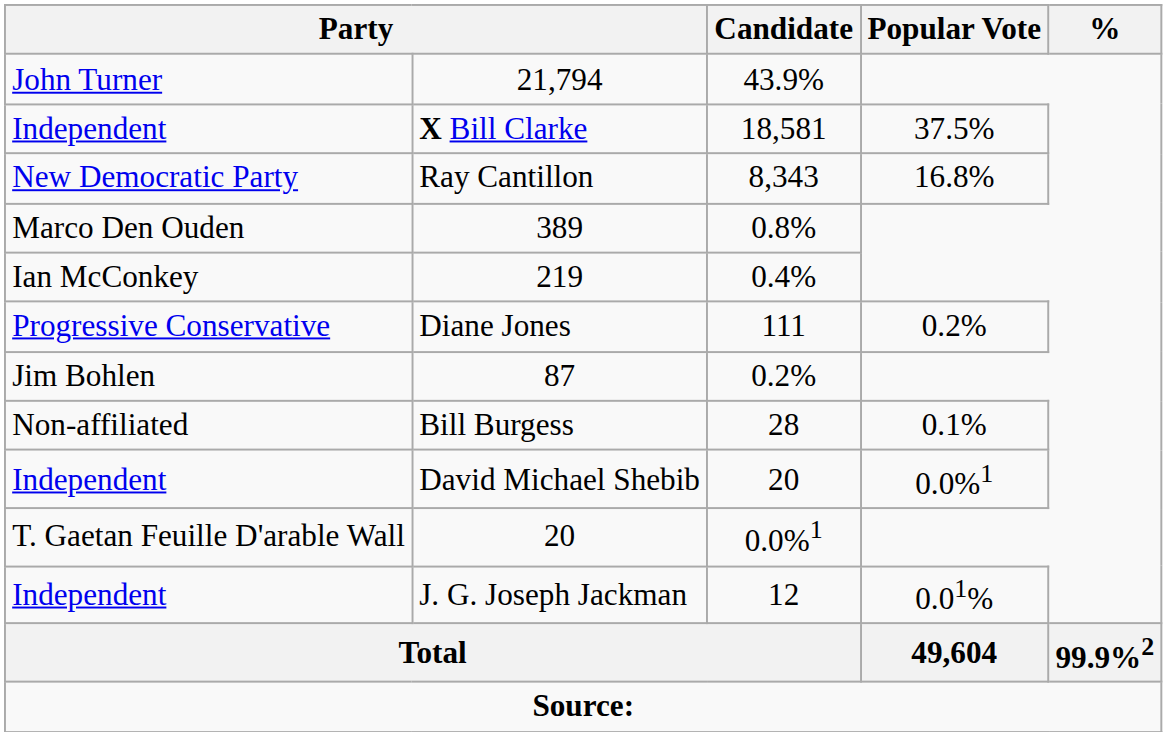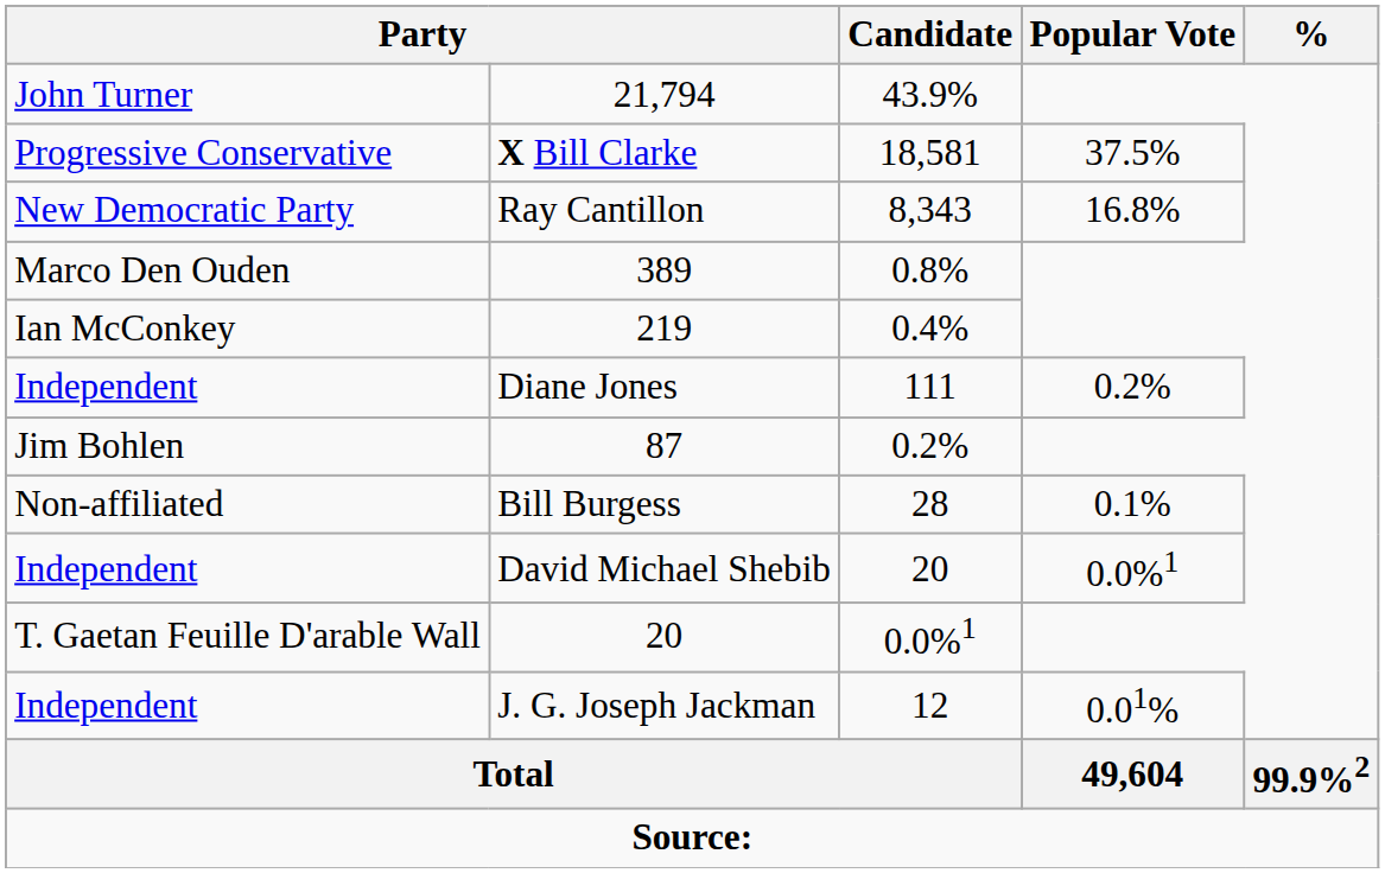X Bill Clarke | column 1: Independent -> Progressive Conservative
Diane Jones | column 1: Progressive Conservative -> Independent
